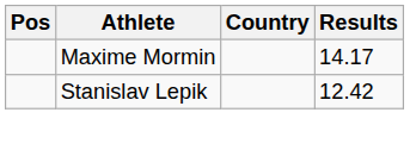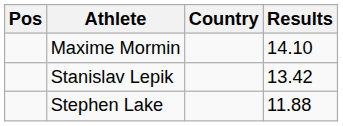Maxime Mormin | Results: 14.17 -> 14.10
Stanislav Lepik | Results: 12.42 -> 13.42
+ row: Stephen Lake | 11.88
